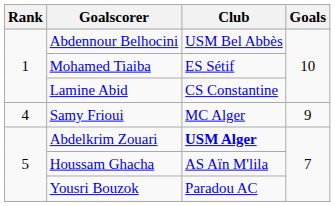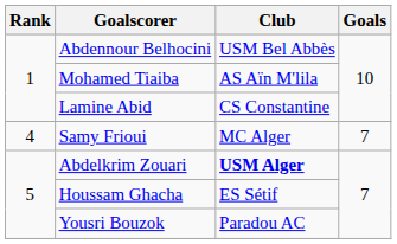Mohamed Tiaiba | Club: ES Sétif -> AS Aïn M'lila
Samy Frioui | Goals: 9 -> 7
Houssam Ghacha | Club: AS Aïn M'lila -> ES Sétif
